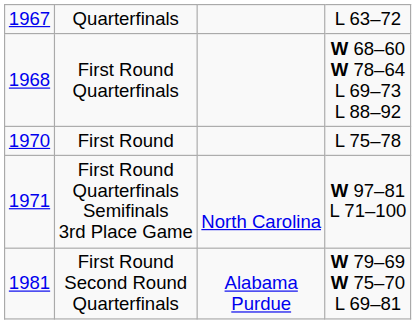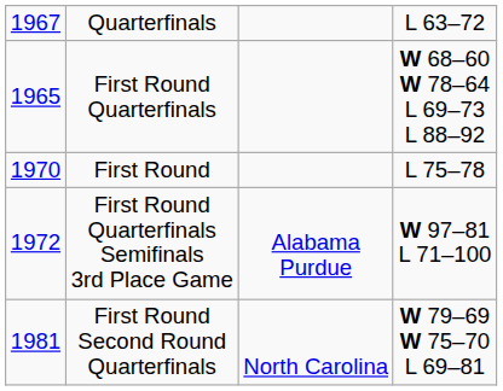First Round Quarterfinals | column 1: 1968 -> 1965
First Round Quarterfinals Semifinals 3rd Place Game | column 1: 1971 -> 1972
First Round Quarterfinals Semifinals 3rd Place Game | column 3: North Carolina -> Alabama Purdue
First Round Second Round Quarterfinals | column 3: Alabama Purdue -> North Carolina
